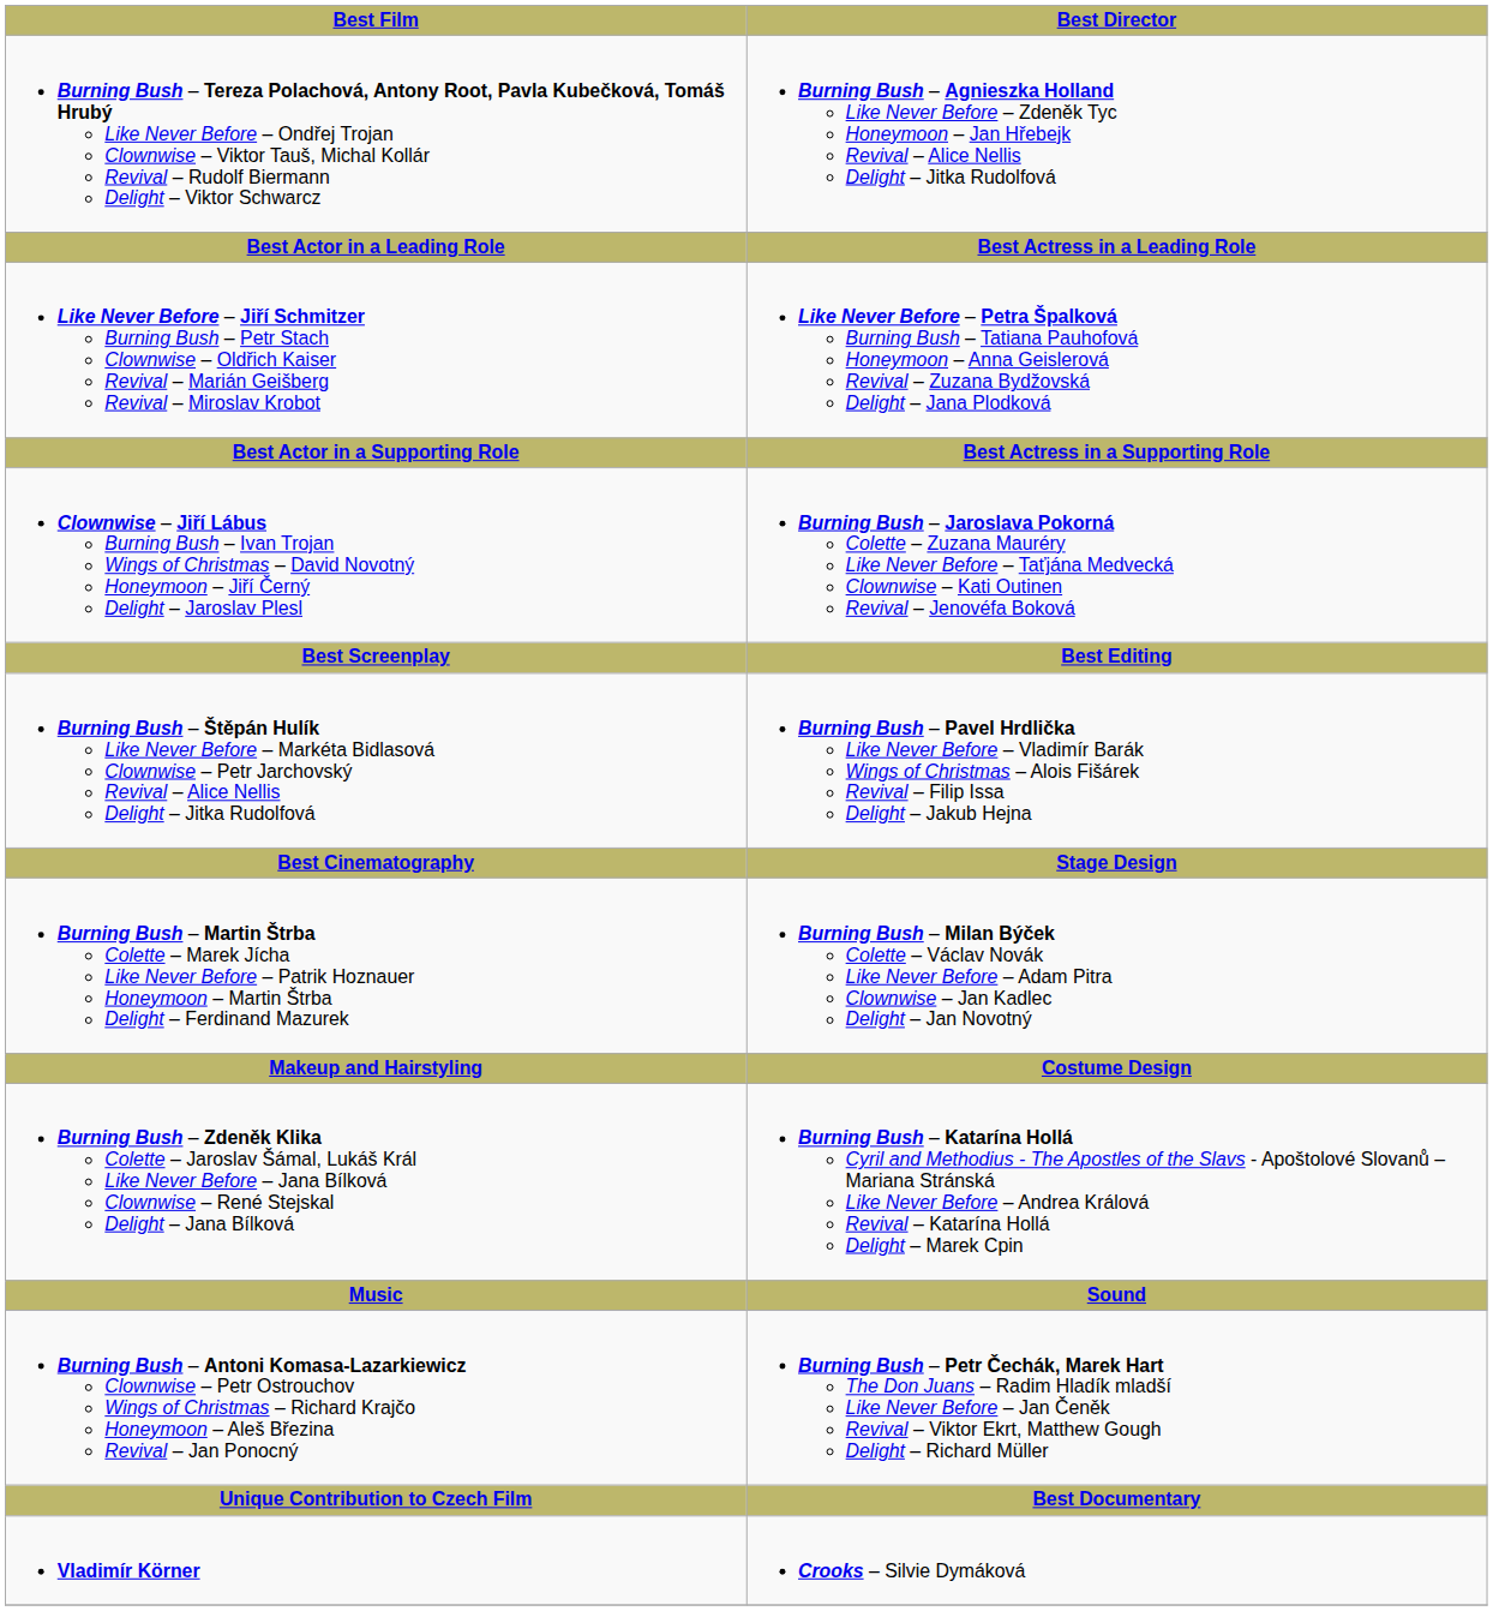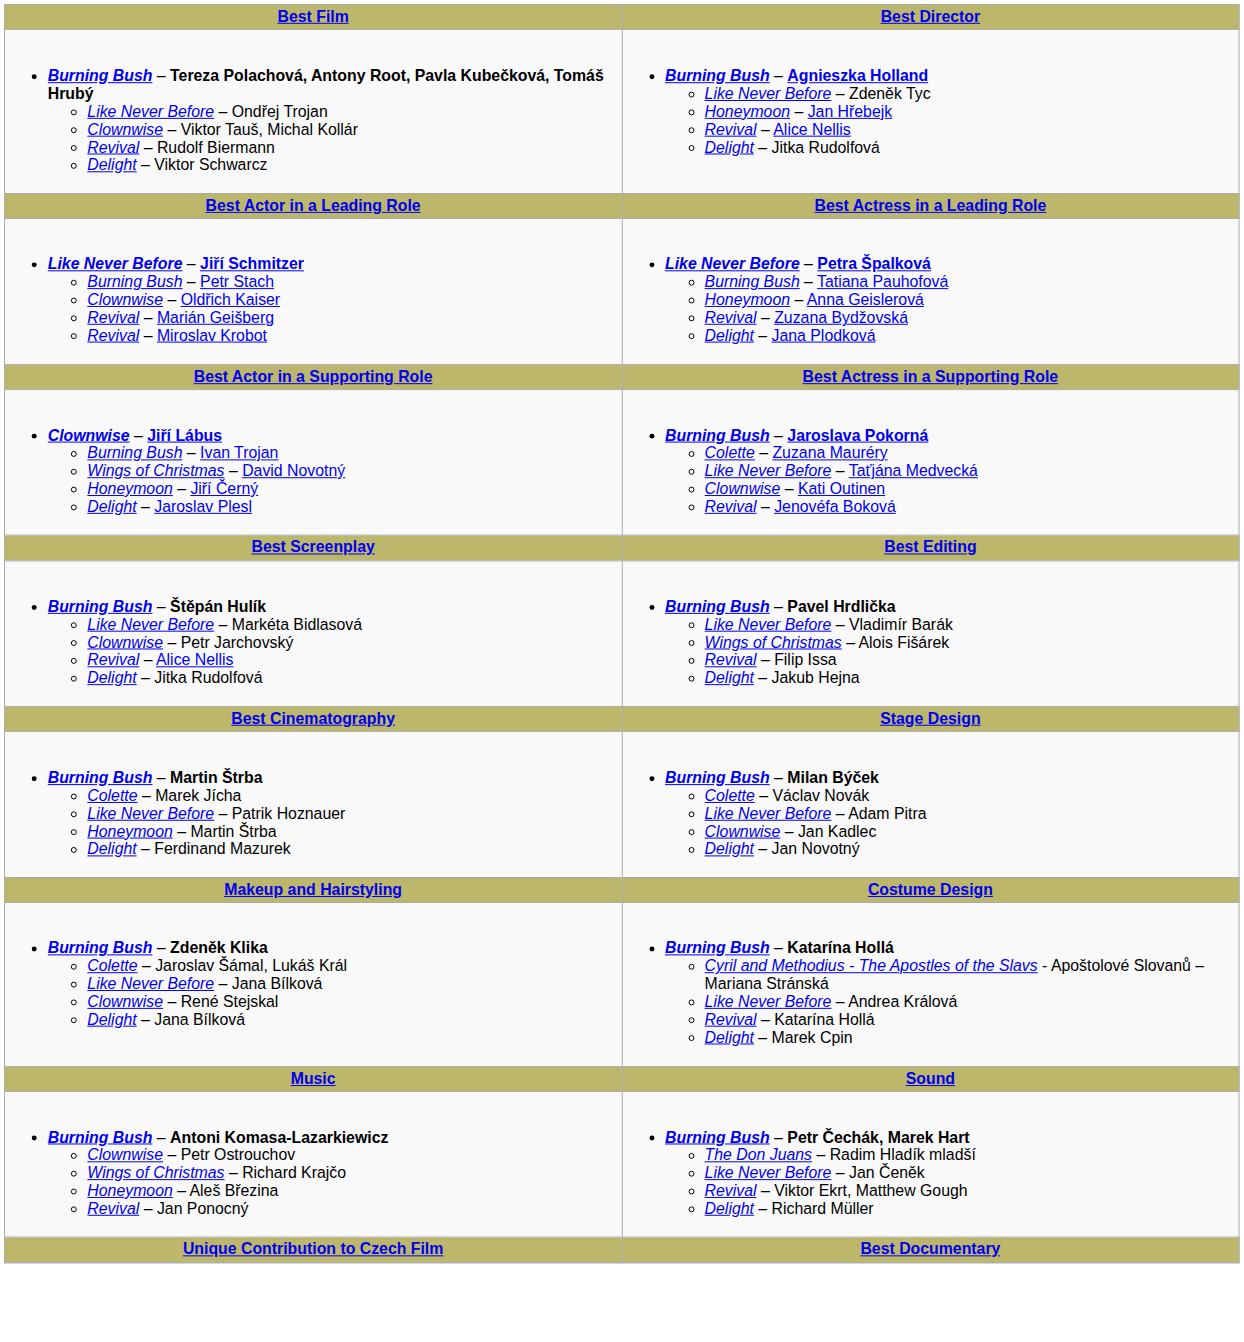- row: Vladimír Körner | Crooks – Silvie Dymáková
